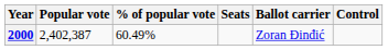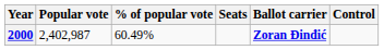2000 | Popular vote: 2,402,387 -> 2,402,987
2000 | Ballot carrier: normal -> bold
